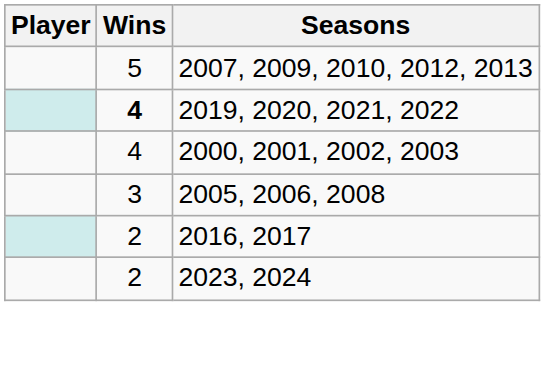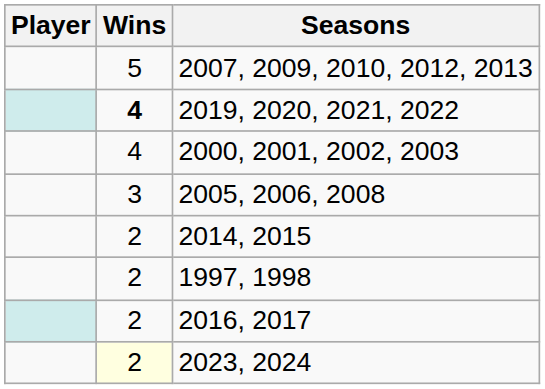+ row: 2 | 2014, 2015
+ row: 2 | 1997, 1998
2023, 2024 | Wins: no background -> lightyellow background
